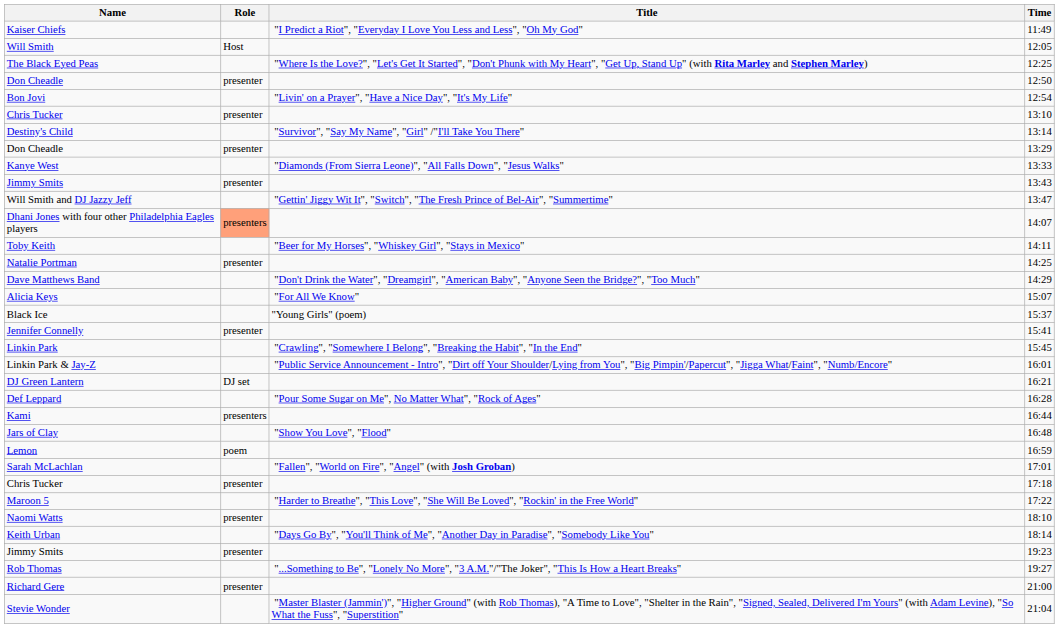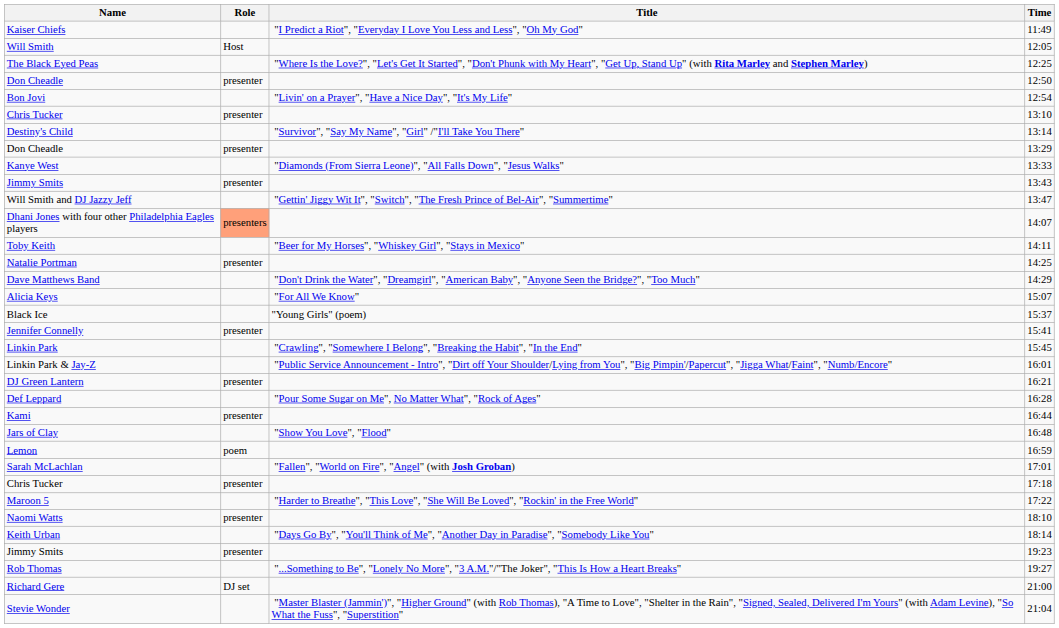DJ Green Lantern | Role: DJ set -> presenter
Kami | Role: presenters -> presenter
Richard Gere | Role: presenter -> DJ set
